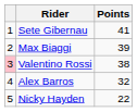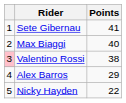Max Biaggi | Points: 39 -> 40
Alex Barros | Points: 32 -> 29
